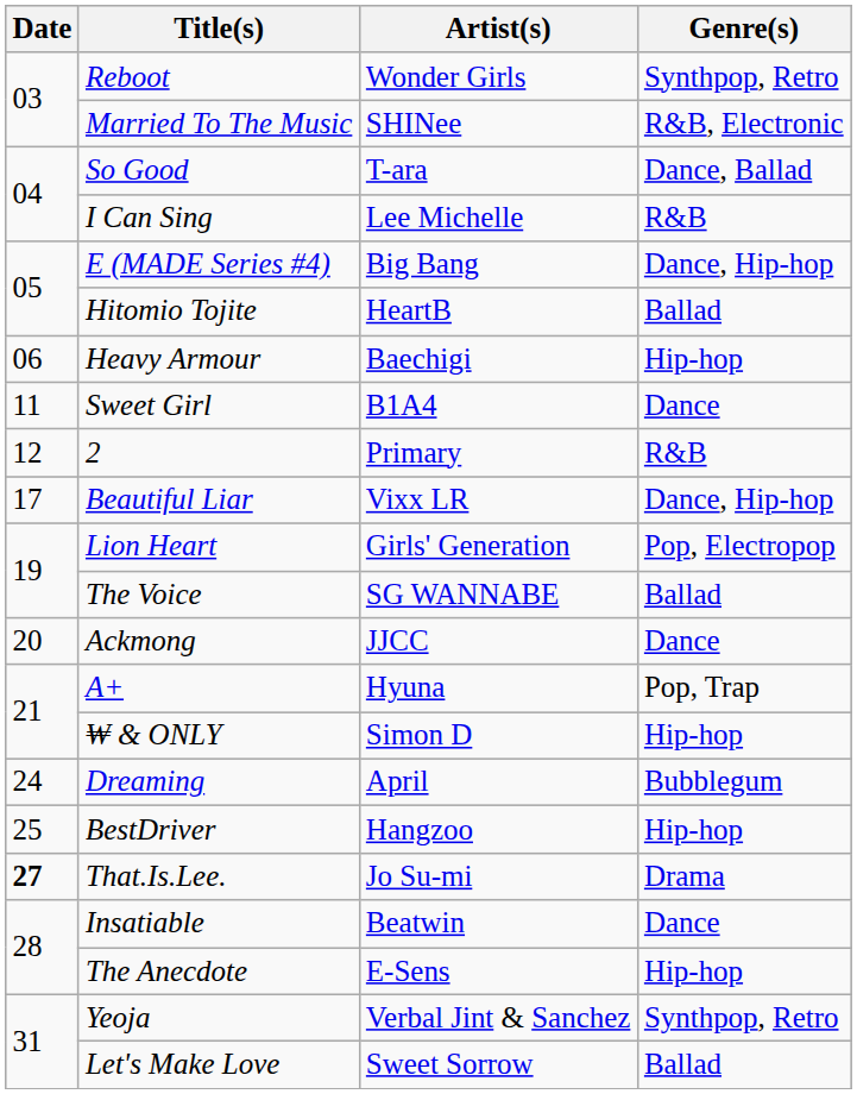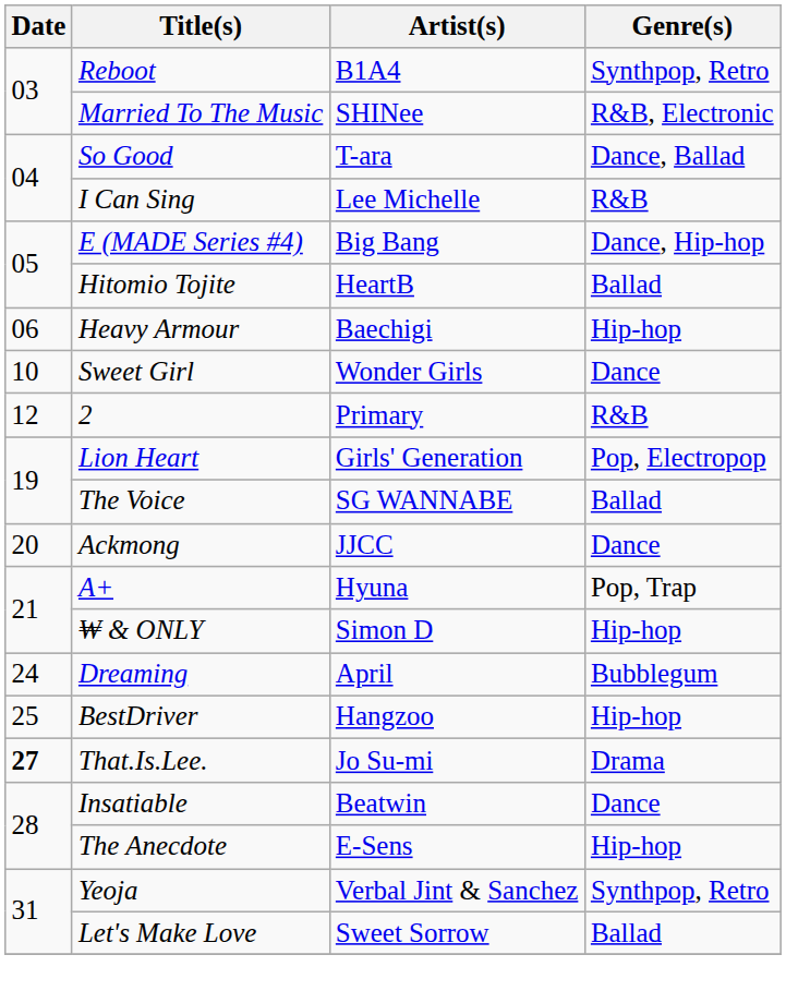Reboot | Artist(s): Wonder Girls -> B1A4
Sweet Girl | Date: 11 -> 10
Sweet Girl | Artist(s): B1A4 -> Wonder Girls
- row: 17 | Beautiful Liar | Vixx LR | Dance, Hip-hop
